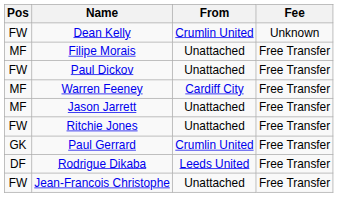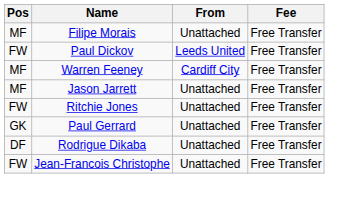- row: FW | Dean Kelly | Crumlin United | Unknown
Paul Dickov | From: Unattached -> Leeds United
Paul Gerrard | From: Crumlin United -> Unattached
Rodrigue Dikaba | From: Leeds United -> Unattached
